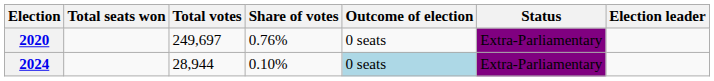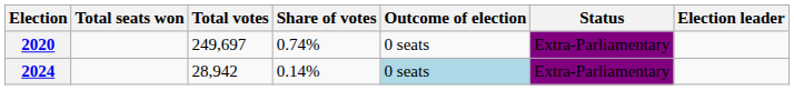2020 | Share of votes: 0.76% -> 0.74%
2024 | Total votes: 28,944 -> 28,942
2024 | Share of votes: 0.10% -> 0.14%
